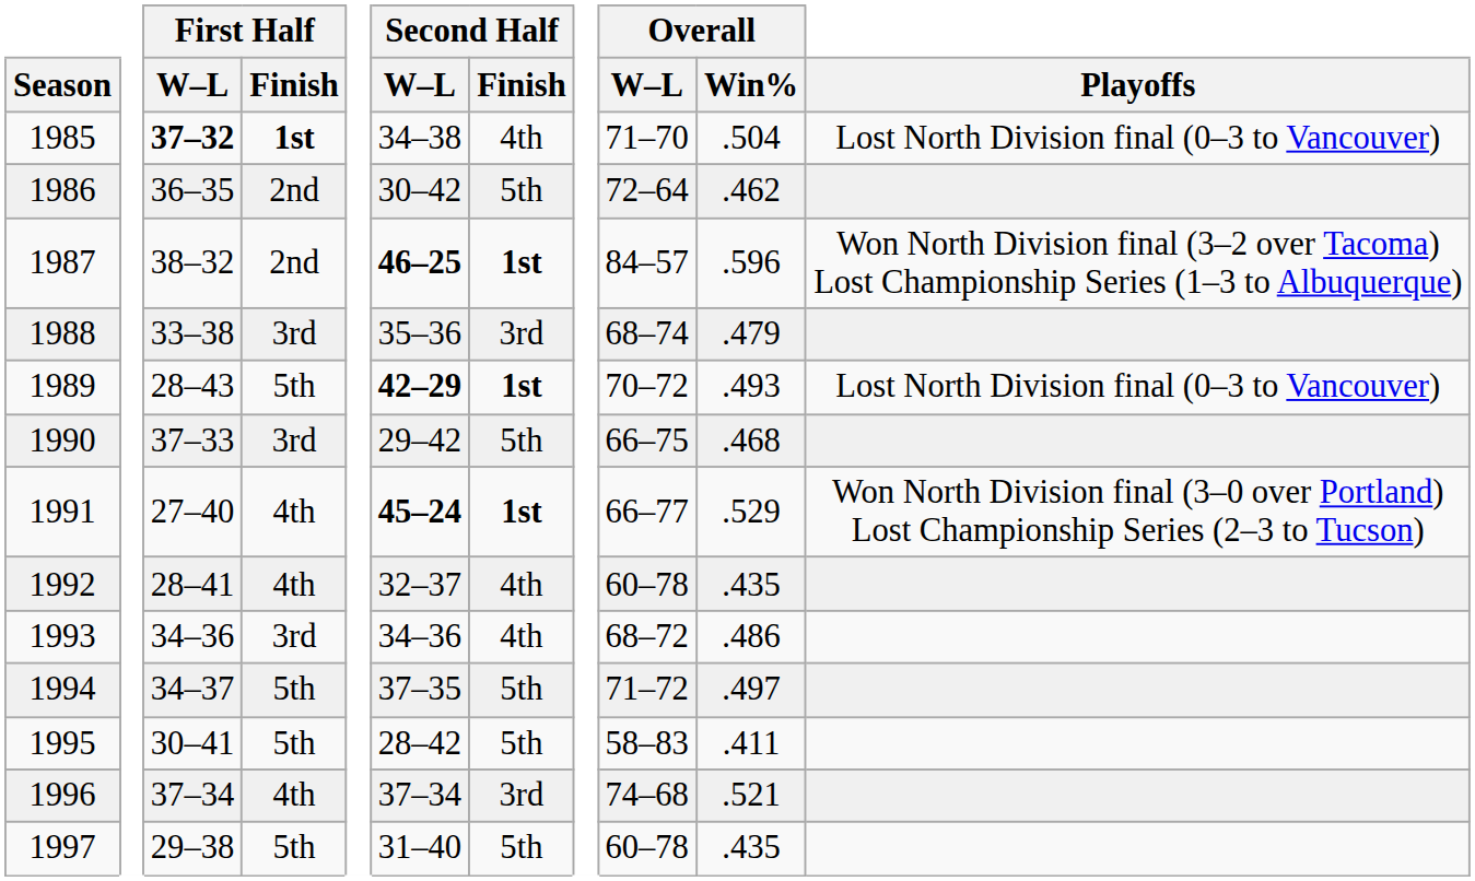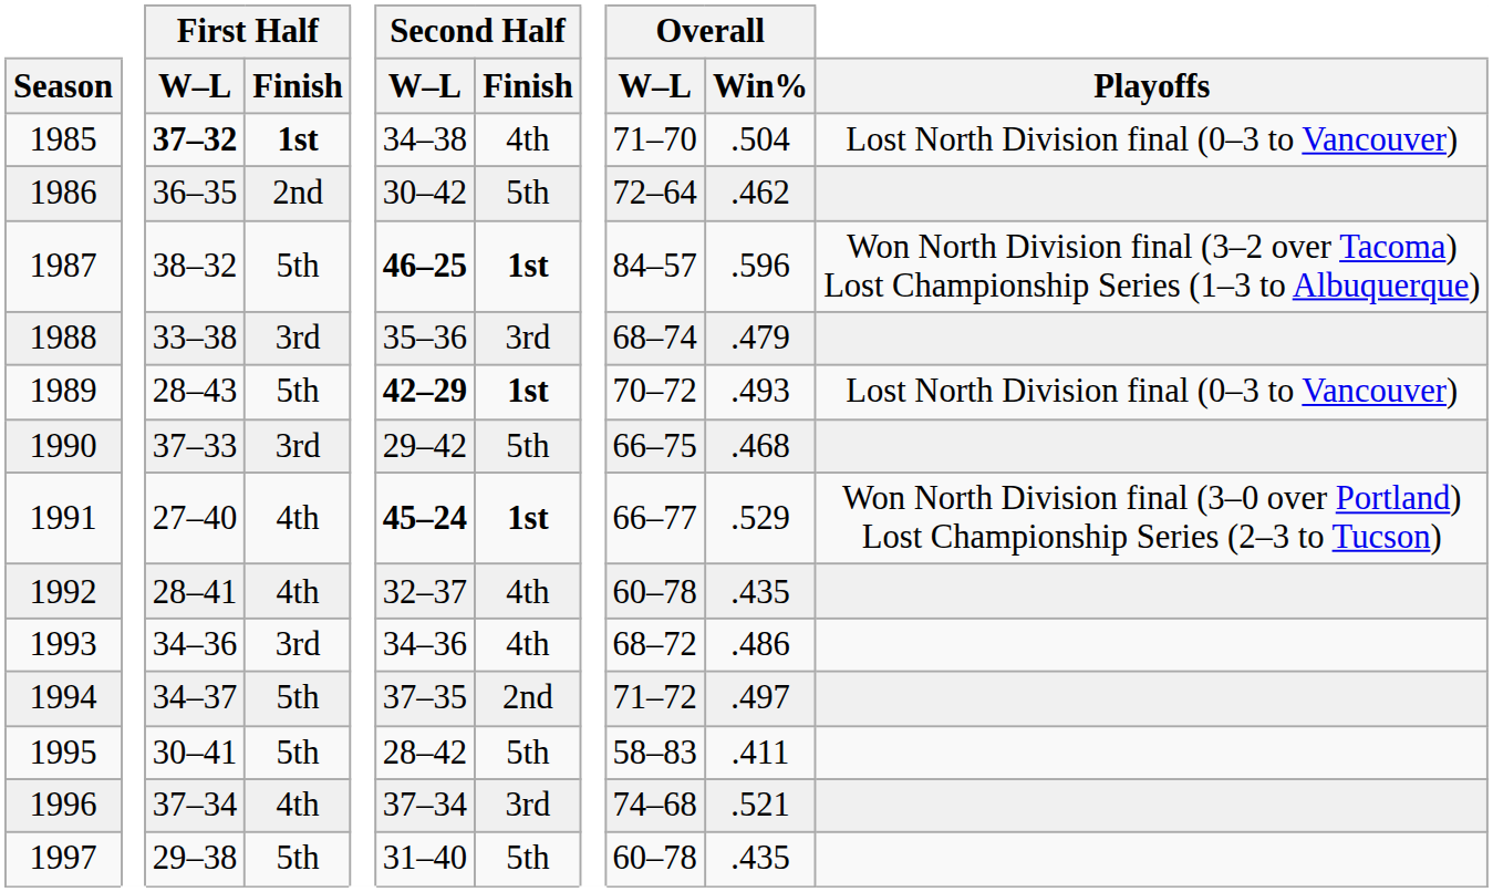1987 | First Half / Finish: 2nd -> 5th
1994 | Second Half / Finish: 5th -> 2nd
